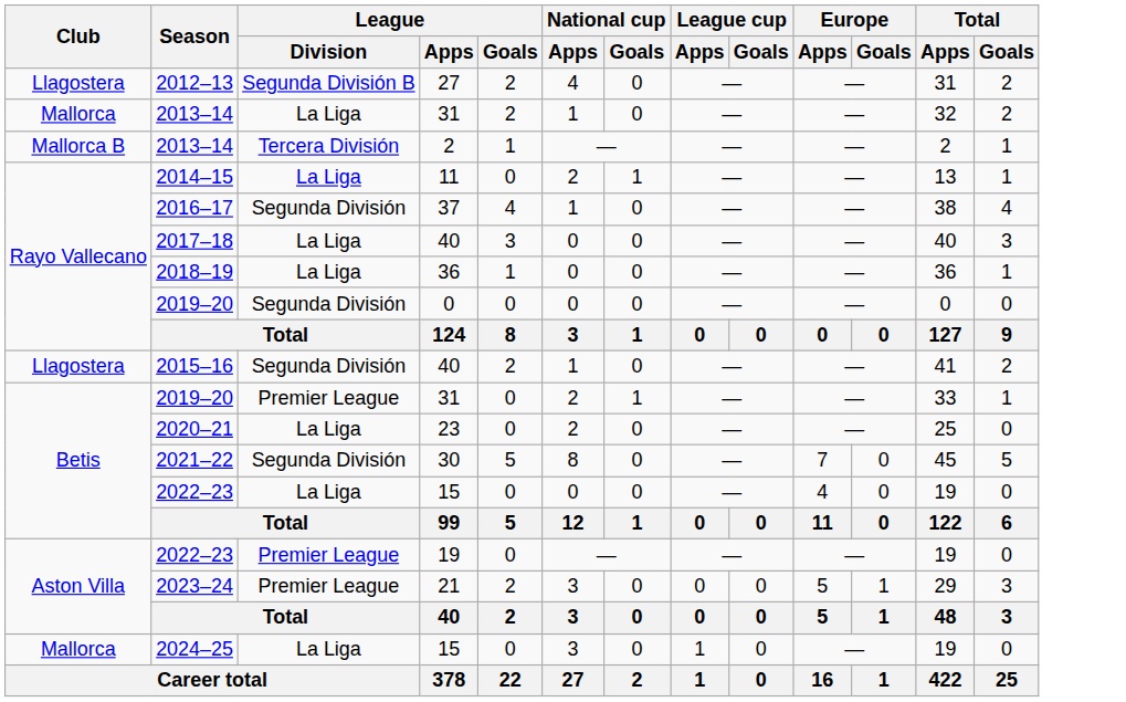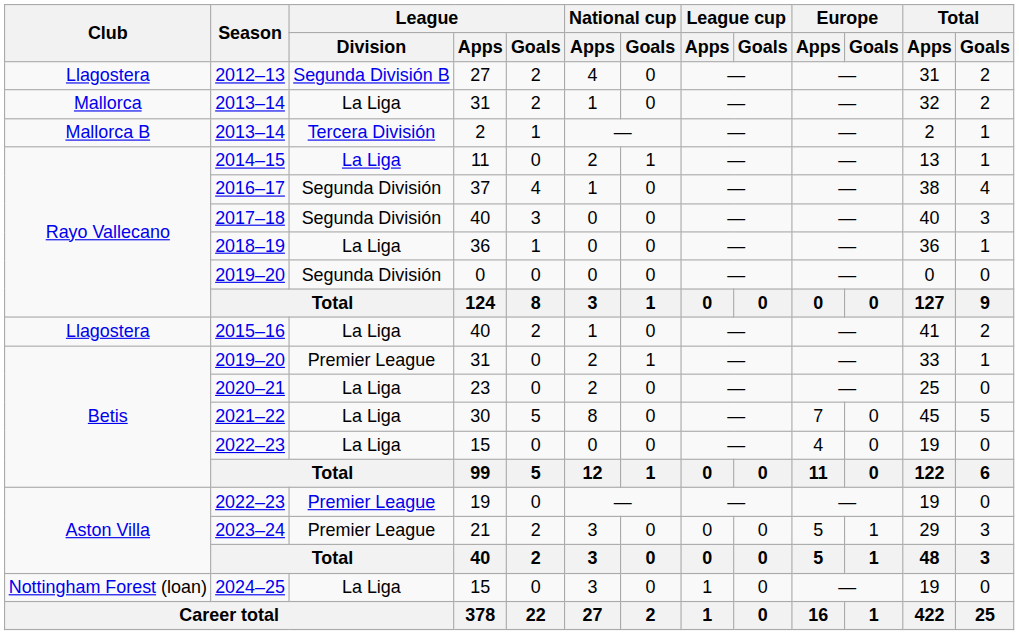2017–18 | League / Division: La Liga -> Segunda División
2015–16 | League / Division: Segunda División -> La Liga
2021–22 | League / Division: Segunda División -> La Liga
2024–25 | Club: Mallorca -> Nottingham Forest (loan)
